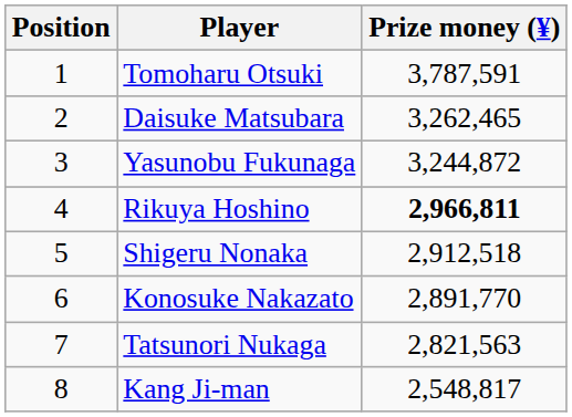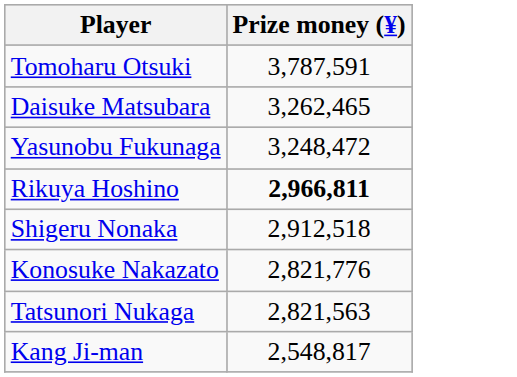- column: Position | 1 | 2 | 3 | 4 | 5 | 6 | 7 | 8
Yasunobu Fukunaga | Prize money (¥): 3,244,872 -> 3,248,472
Konosuke Nakazato | Prize money (¥): 2,891,770 -> 2,821,776
